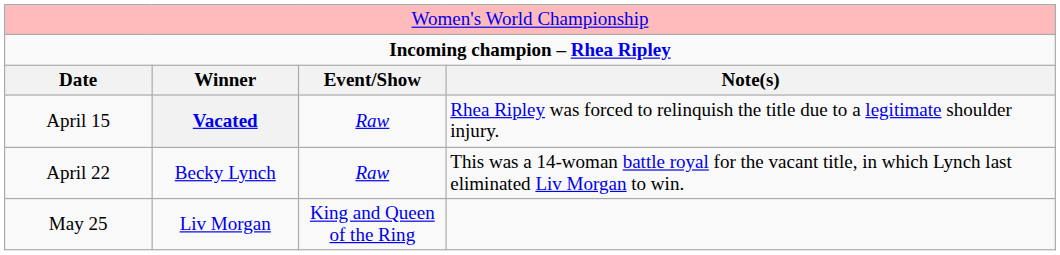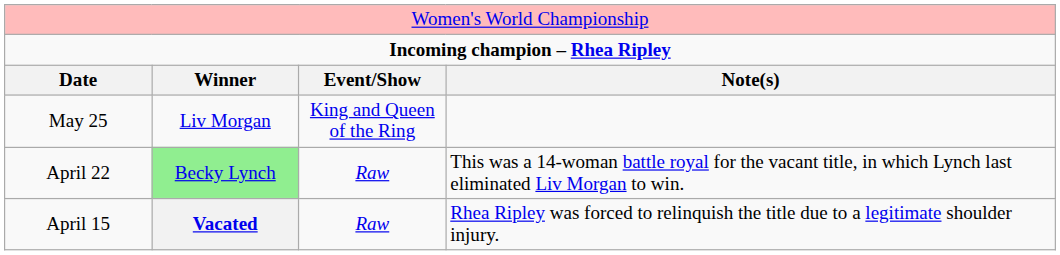rows swapped: April 15 <-> May 25
April 22 | column 2: no background -> lightgreen background
